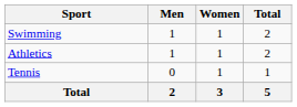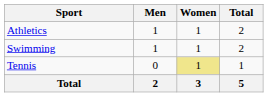rows swapped: Athletics <-> Swimming
Tennis | Women: no background -> khaki background
